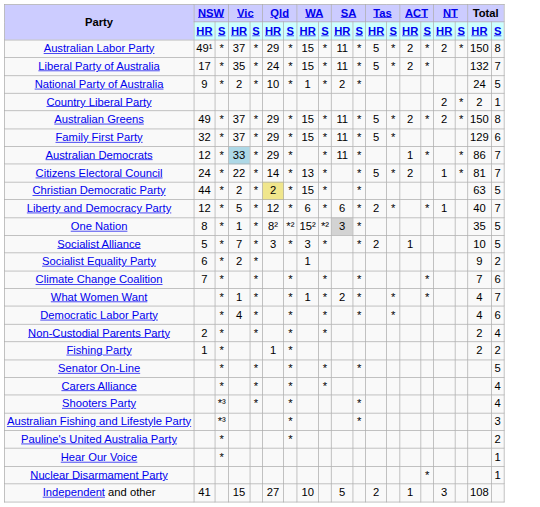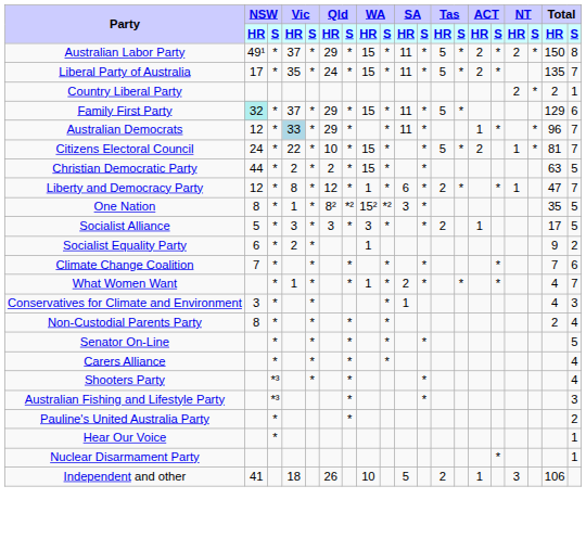Liberal Party of Australia | Total / HR: 132 -> 135
- row: National Party of Australia | 9 | * | 2 | * | 10 | * | 1 | * | 2 | * | 24 | 5
- row: Australian Greens | 49 | * | 37 | * | 29 | * | 15 | * | 11 | * | 5 | * | 2 | * | 2 | * | 150 | 8
Family First Party | NSW / HR: no background -> paleturquoise background
Australian Democrats | Total / HR: 86 -> 96
Citizens Electoral Council | Qld / HR: 14 -> 10
Citizens Electoral Council | WA / HR: 13 -> 15
Christian Democratic Party | Qld / HR: khaki background -> no background
Liberty and Democracy Party | Vic / HR: 5 -> 8
Liberty and Democracy Party | WA / HR: 6 -> 1
Liberty and Democracy Party | Total / HR: 40 -> 47
One Nation | SA / HR: lightgrey background -> no background
Socialist Alliance | Vic / HR: 7 -> 3
Socialist Alliance | Total / HR: 10 -> 17
- row: Democratic Labor Party | * | 4 | * | * | * | * | * | 4 | 6
+ row: Conservatives for Climate and Environment | 3 | * | * | * | 1 | 4 | 3
Non-Custodial Parents Party | NSW / HR: 2 -> 8
- row: Fishing Party | 1 | * | 1 | * | 2 | 2
Independent and other | Vic / HR: 15 -> 18
Independent and other | Qld / HR: 27 -> 26
Independent and other | Total / HR: 108 -> 106
